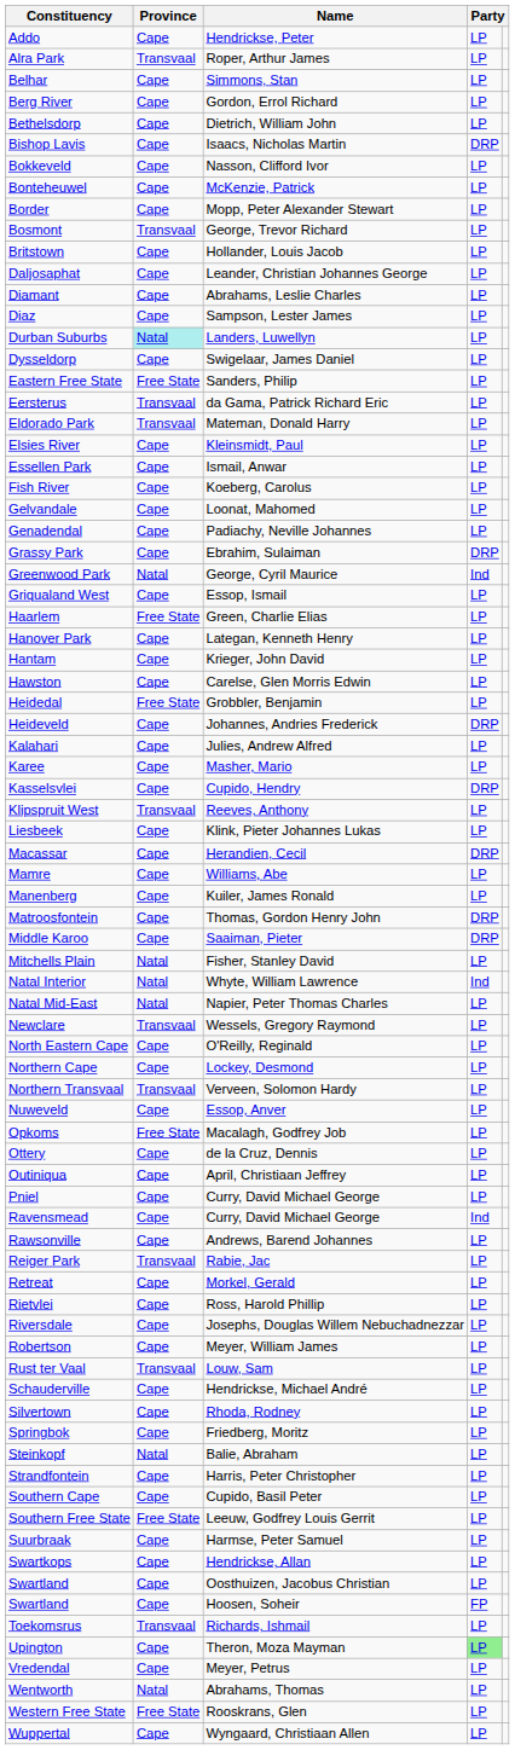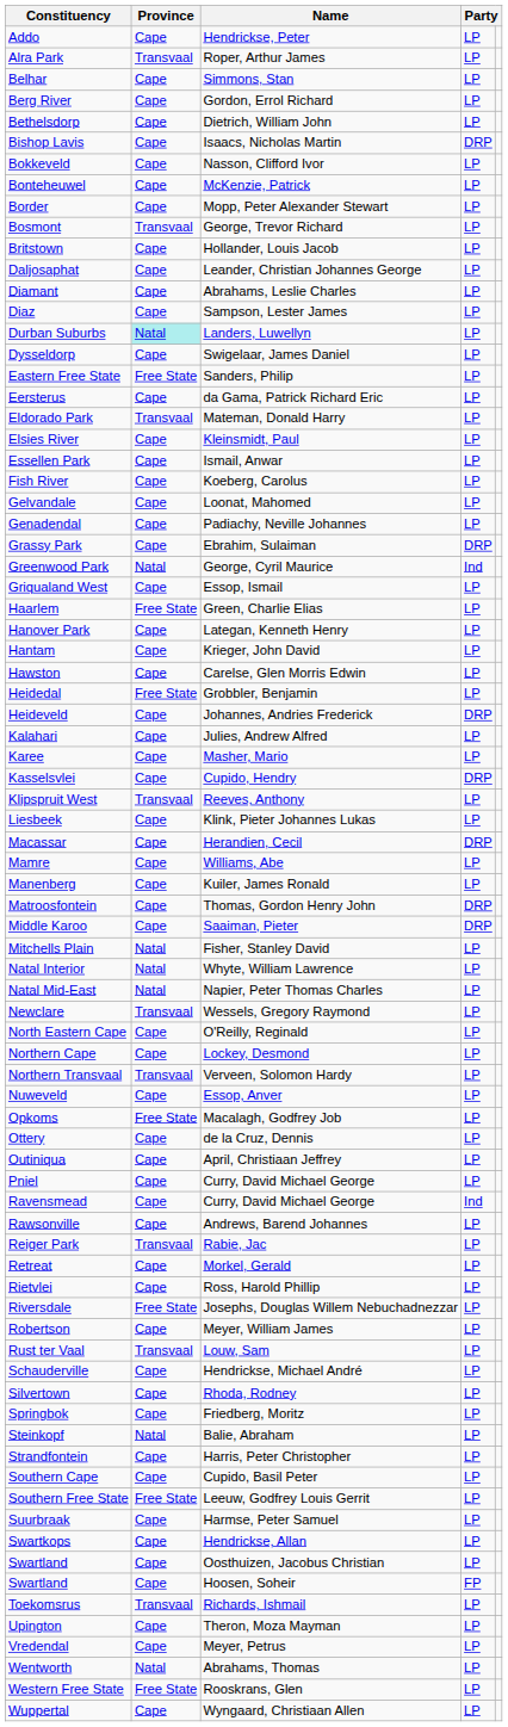Eersterus | Province: Transvaal -> Cape
Natal Interior | column 4: Ind -> LP
Riversdale | Province: Cape -> Free State
Upington | column 4: lightgreen background -> no background
